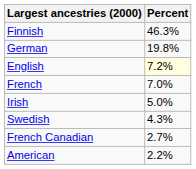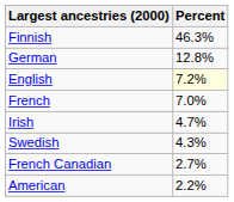German | Percent: 19.8% -> 12.8%
Irish | Percent: 5.0% -> 4.7%
